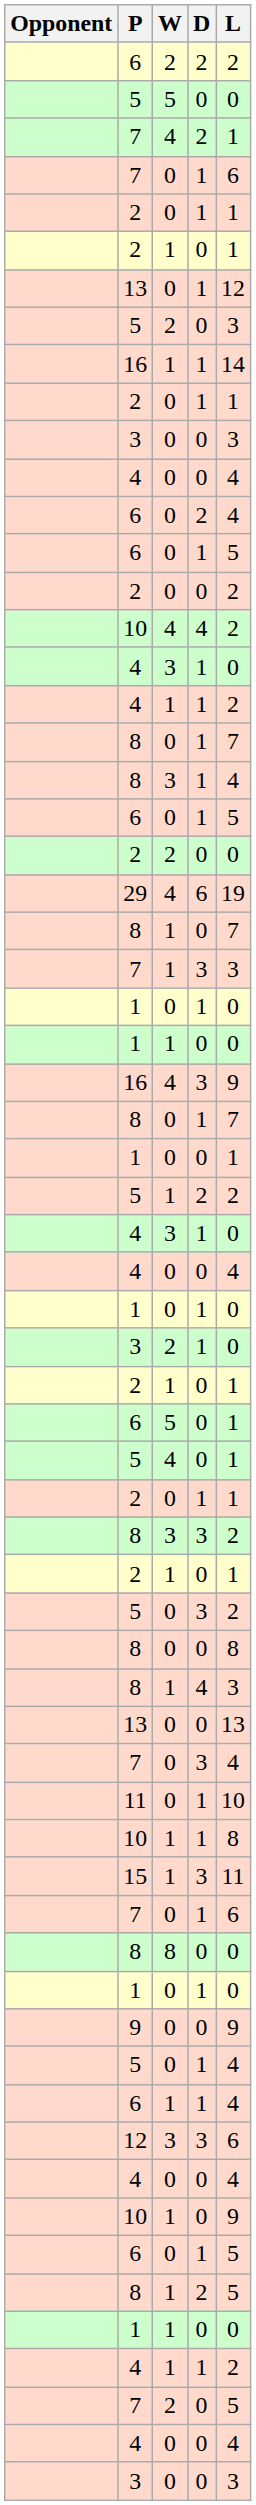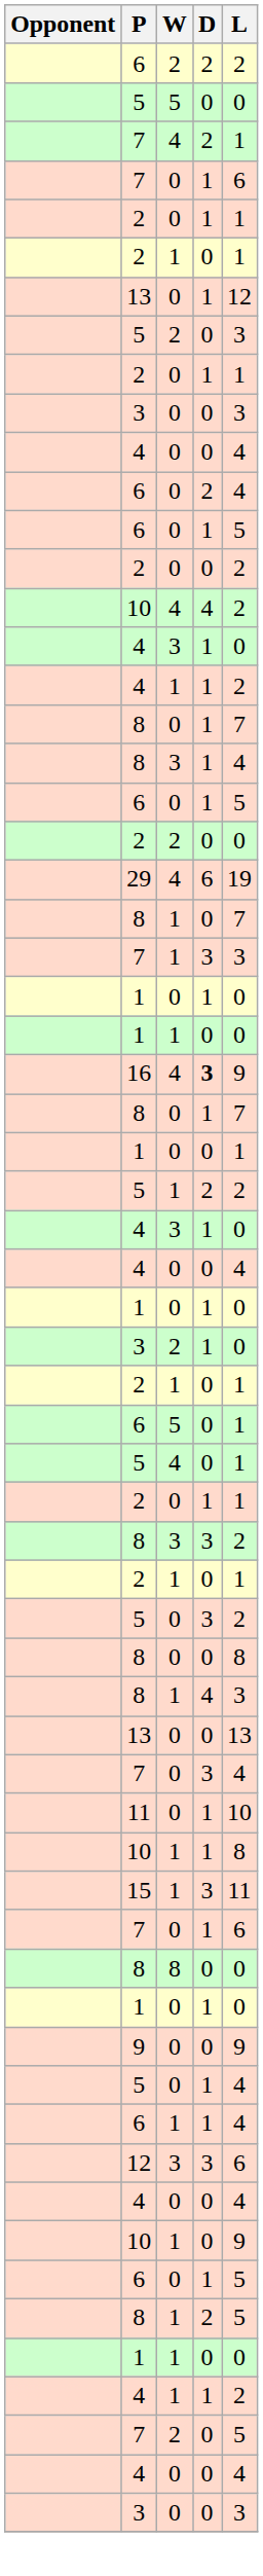- row: 16 | 1 | 1 | 14
16 / 4 | D: normal -> bold
